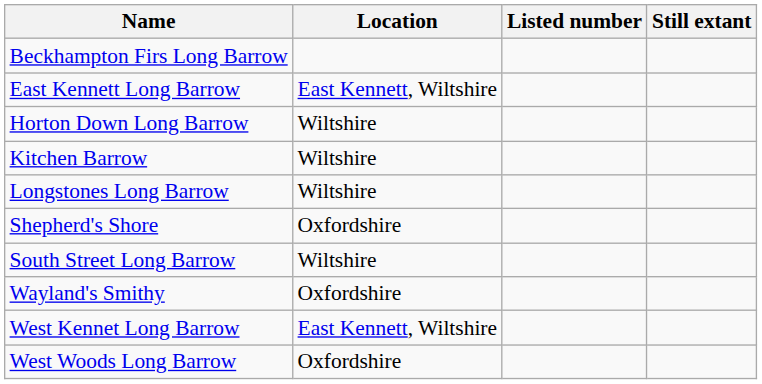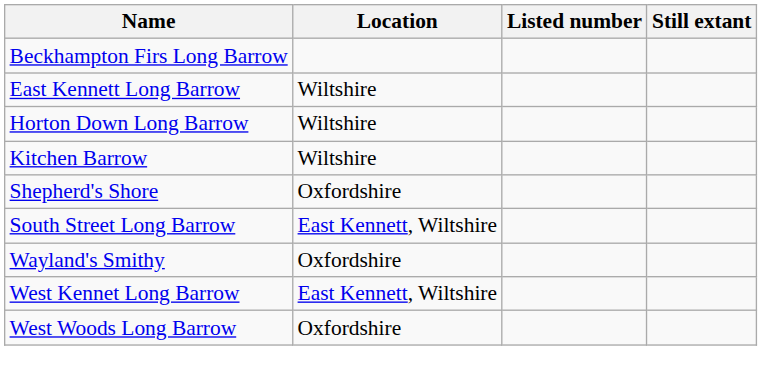East Kennett Long Barrow | Location: East Kennett, Wiltshire -> Wiltshire
- row: Longstones Long Barrow | Wiltshire
South Street Long Barrow | Location: Wiltshire -> East Kennett, Wiltshire
